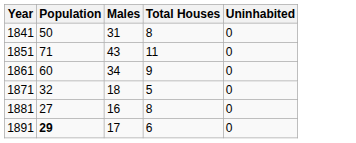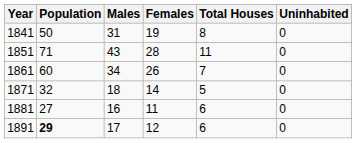+ column: Females | 19 | 28 | 26 | 14 | 11 | 12
1861 | Total Houses: 9 -> 7
1881 | Total Houses: 8 -> 6
